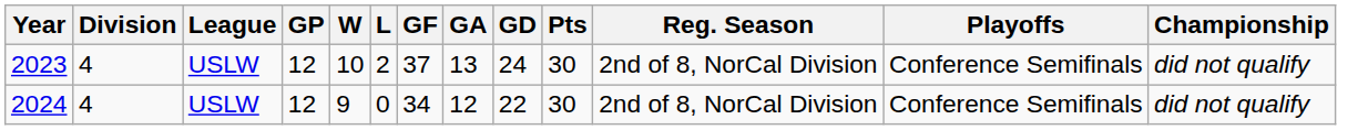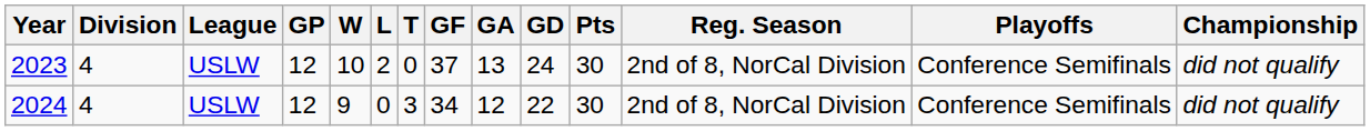+ column: T | 0 | 3
